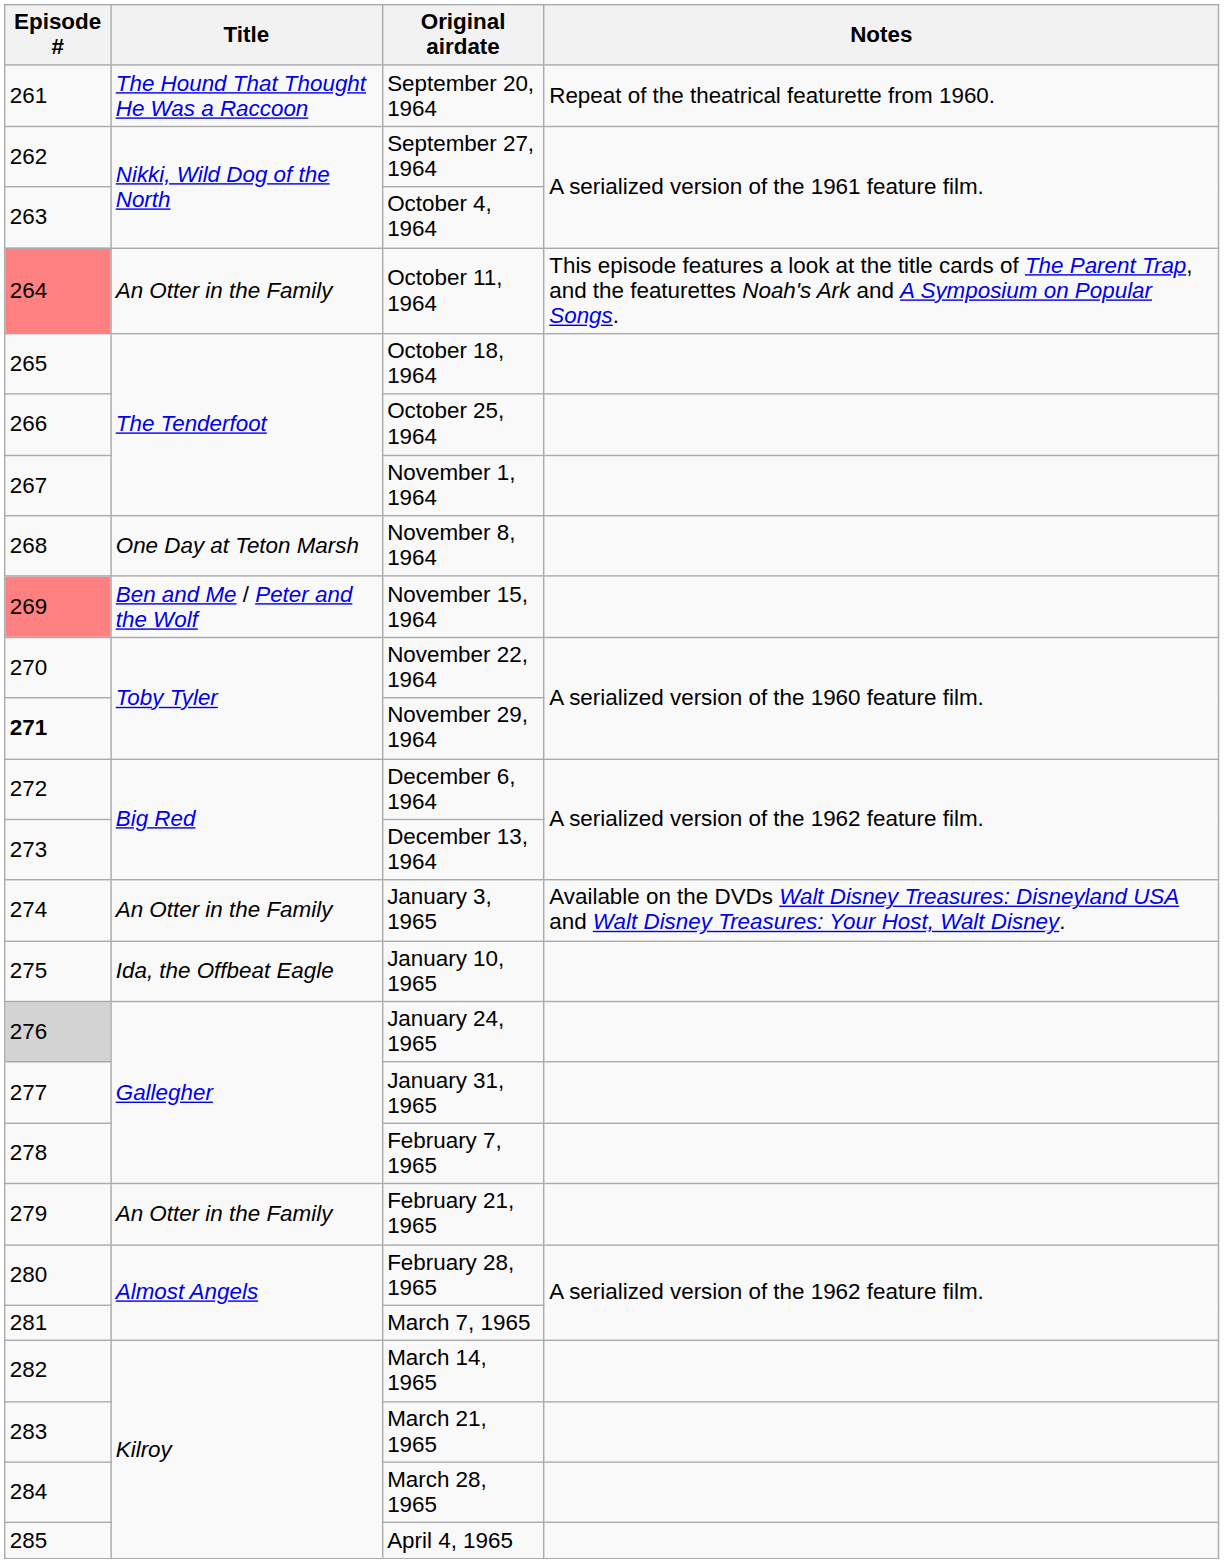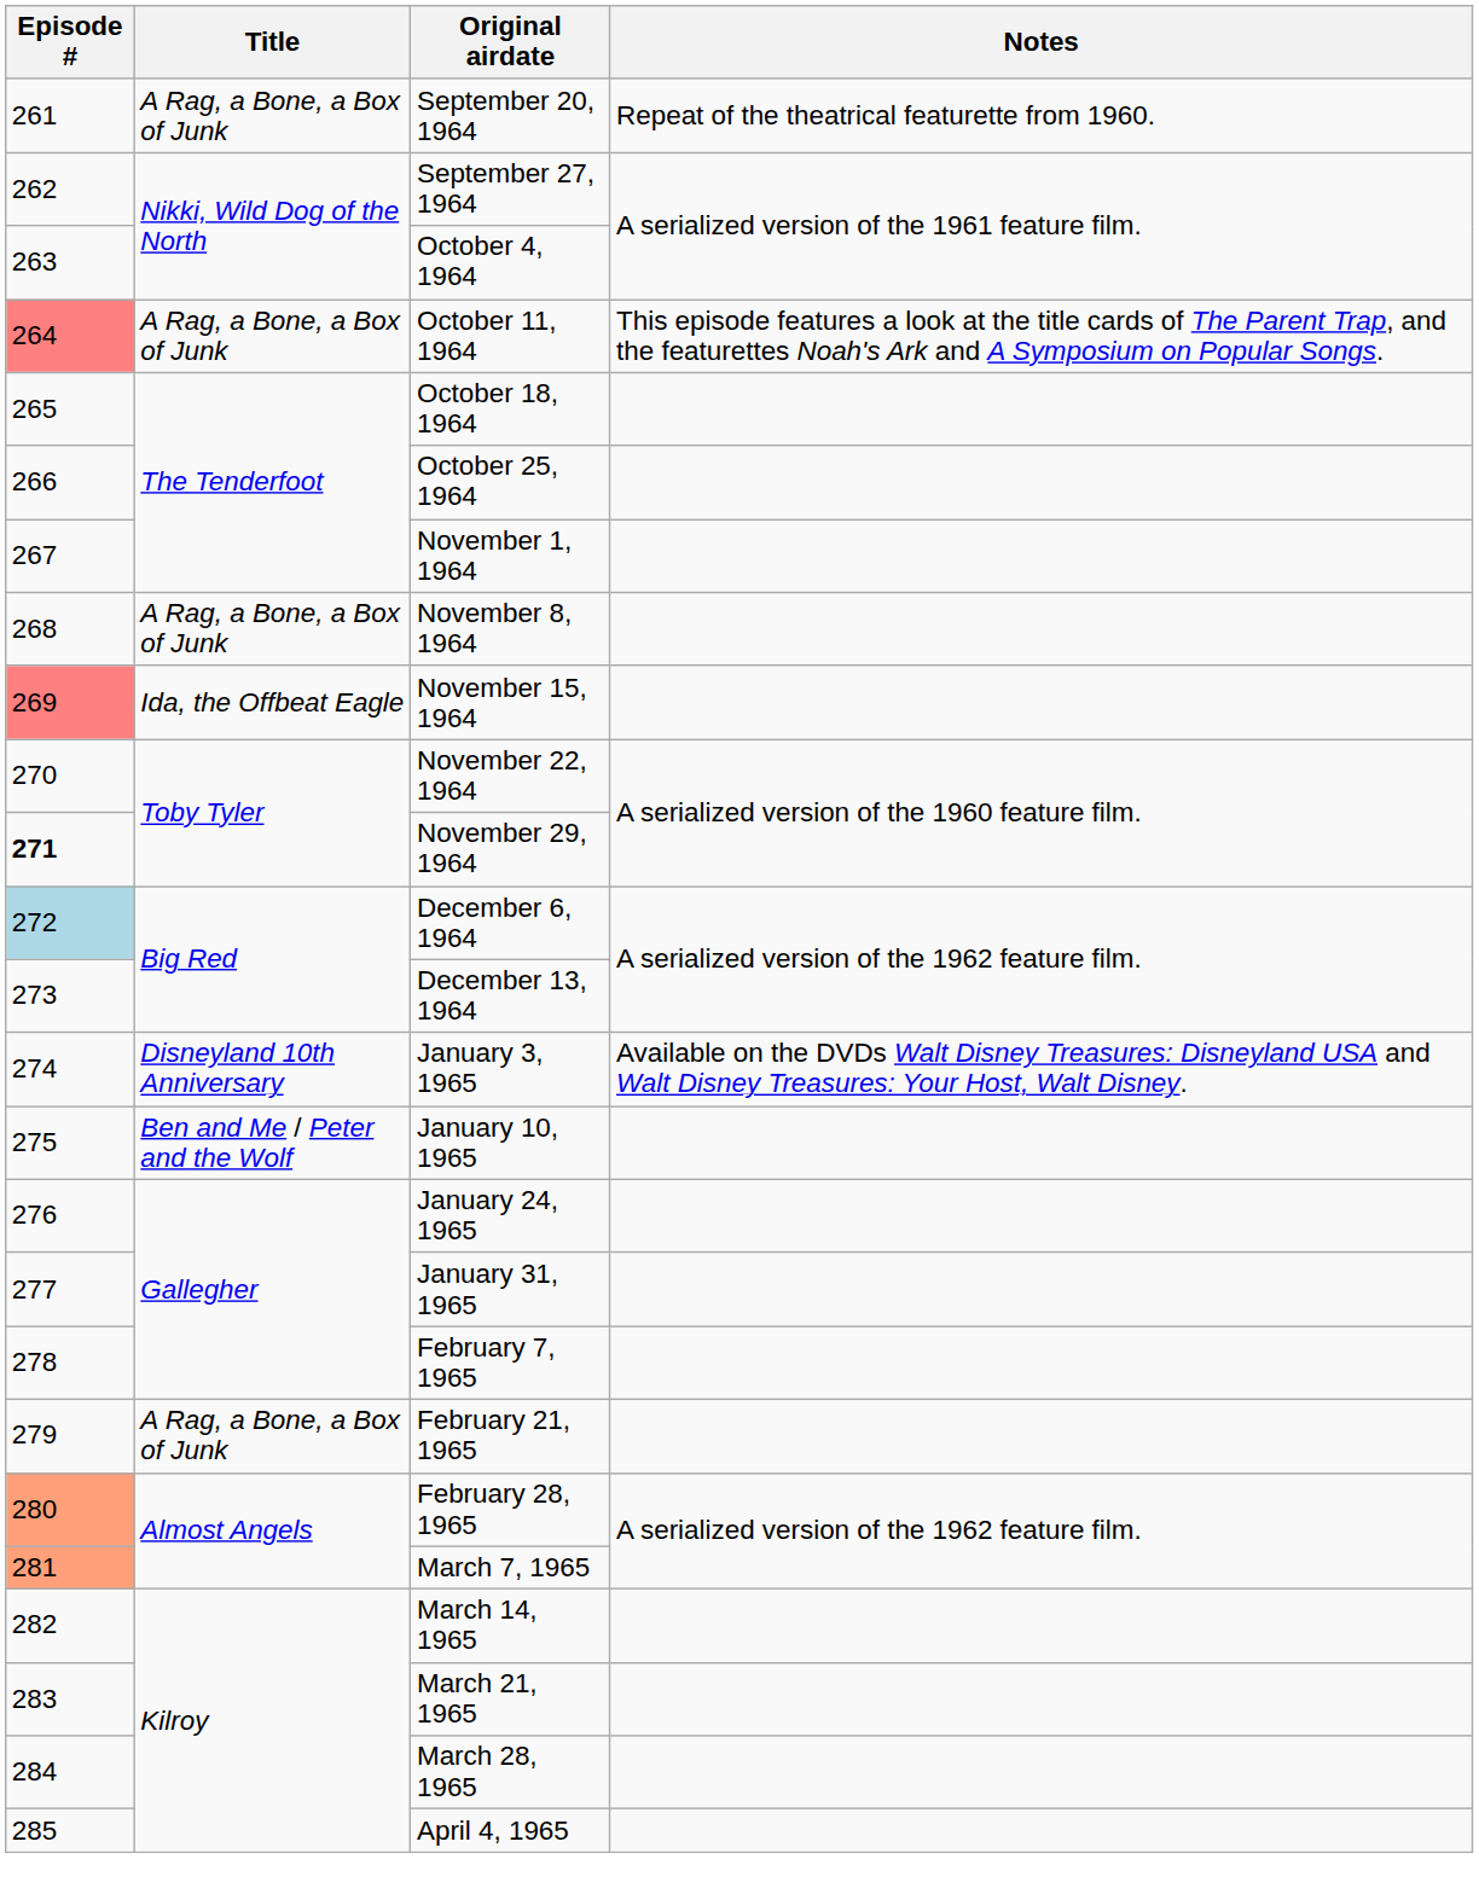September 20, 1964 | Title: The Hound That Thought He Was a Raccoon -> A Rag, a Bone, a Box of Junk
October 11, 1964 | Title: An Otter in the Family -> A Rag, a Bone, a Box of Junk
November 8, 1964 | Title: One Day at Teton Marsh -> A Rag, a Bone, a Box of Junk
November 15, 1964 | Title: Ben and Me / Peter and the Wolf -> Ida, the Offbeat Eagle
December 6, 1964 | Episode #: no background -> lightblue background
January 3, 1965 | Title: An Otter in the Family -> Disneyland 10th Anniversary
January 10, 1965 | Title: Ida, the Offbeat Eagle -> Ben and Me / Peter and the Wolf
January 24, 1965 | Episode #: lightgrey background -> no background
February 21, 1965 | Title: An Otter in the Family -> A Rag, a Bone, a Box of Junk
February 28, 1965 | Episode #: no background -> lightsalmon background
March 7, 1965 | Episode #: no background -> lightsalmon background
